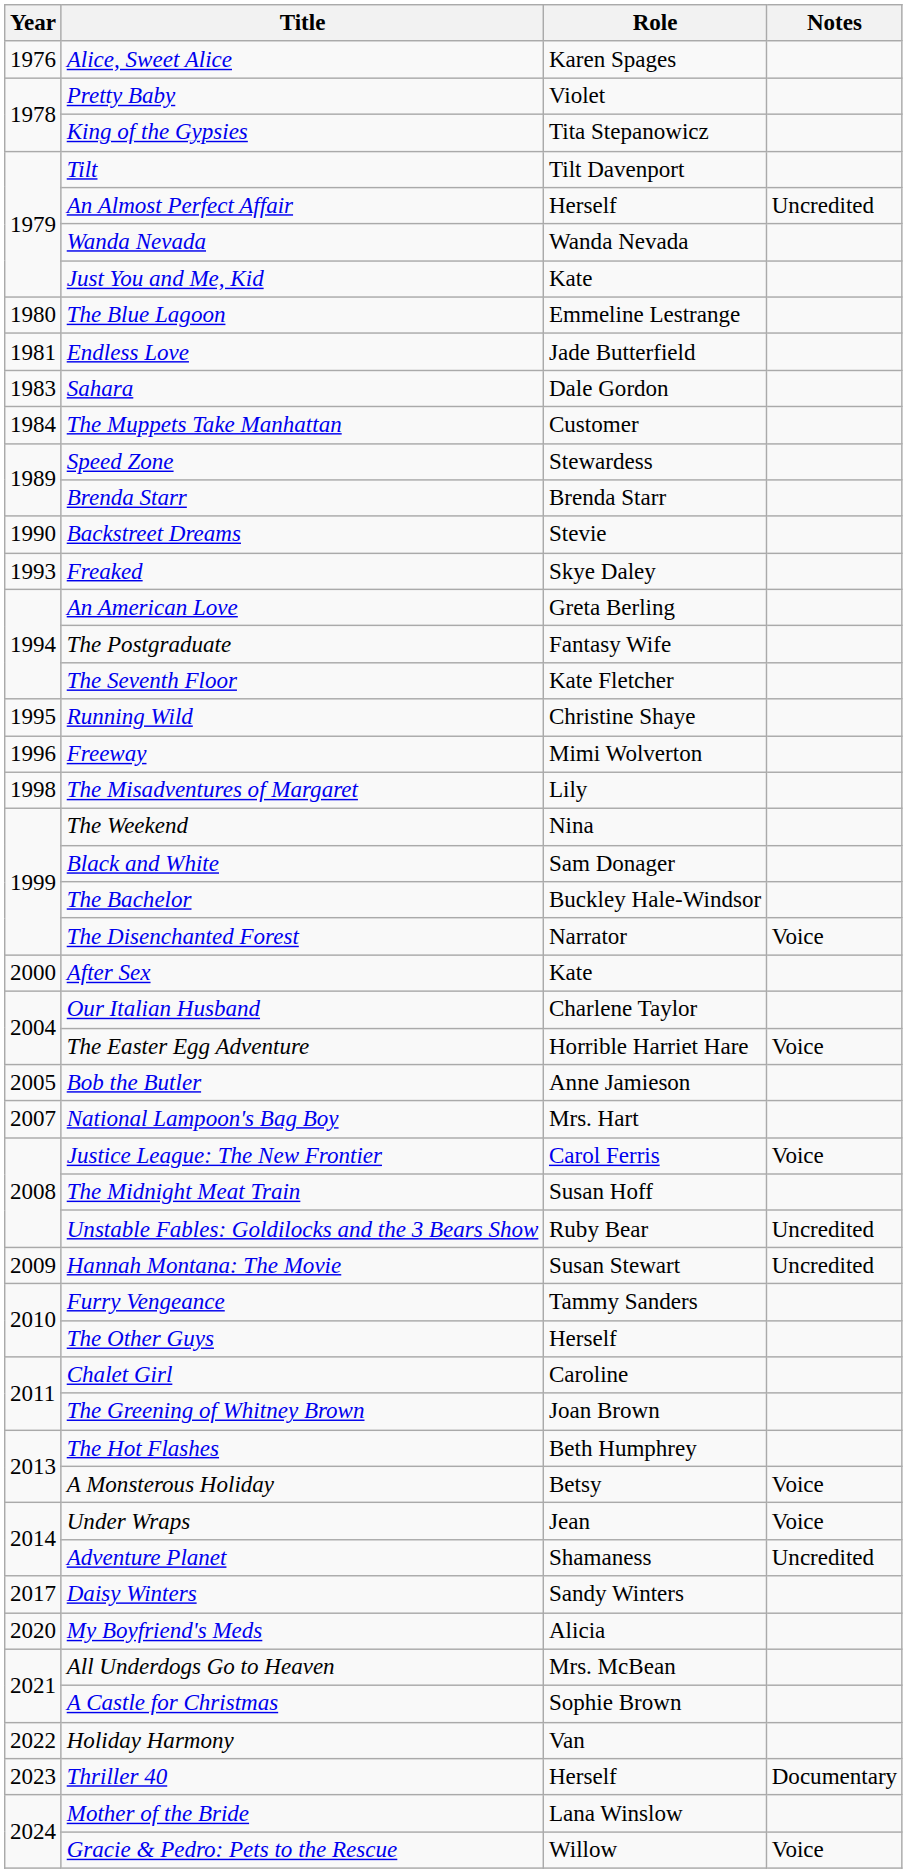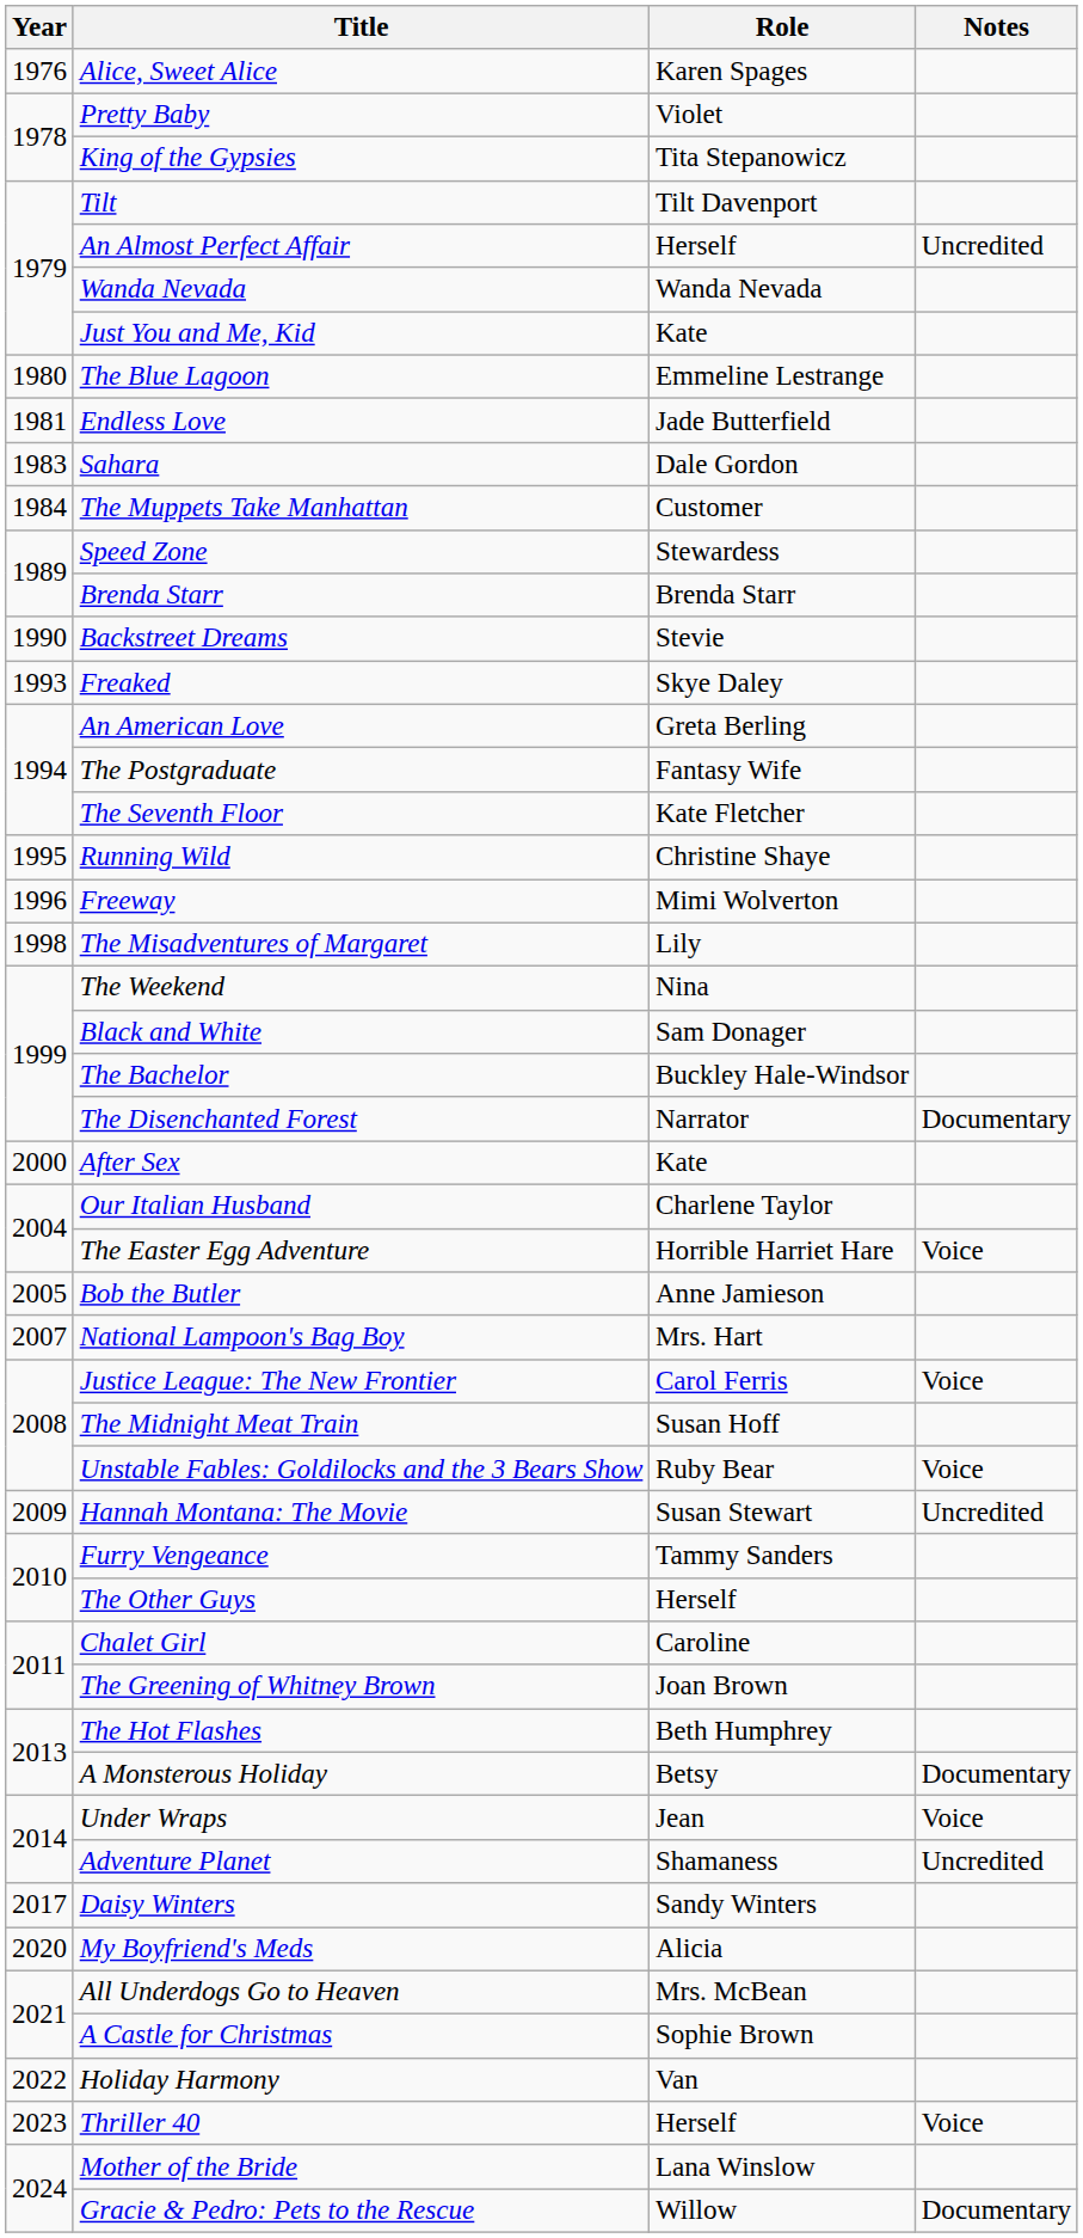The Disenchanted Forest | Notes: Voice -> Documentary
Unstable Fables: Goldilocks and the 3 Bears Show | Notes: Uncredited -> Voice
A Monsterous Holiday | Notes: Voice -> Documentary
Thriller 40 | Notes: Documentary -> Voice
Gracie & Pedro: Pets to the Rescue | Notes: Voice -> Documentary
